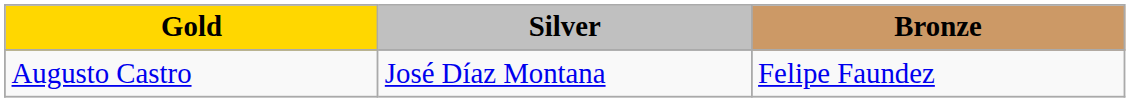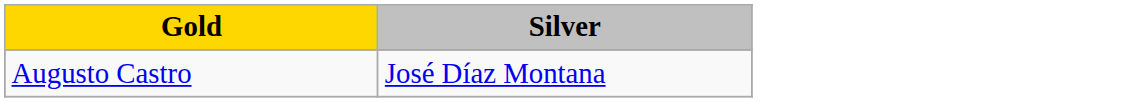- column: Bronze | Felipe Faundez
